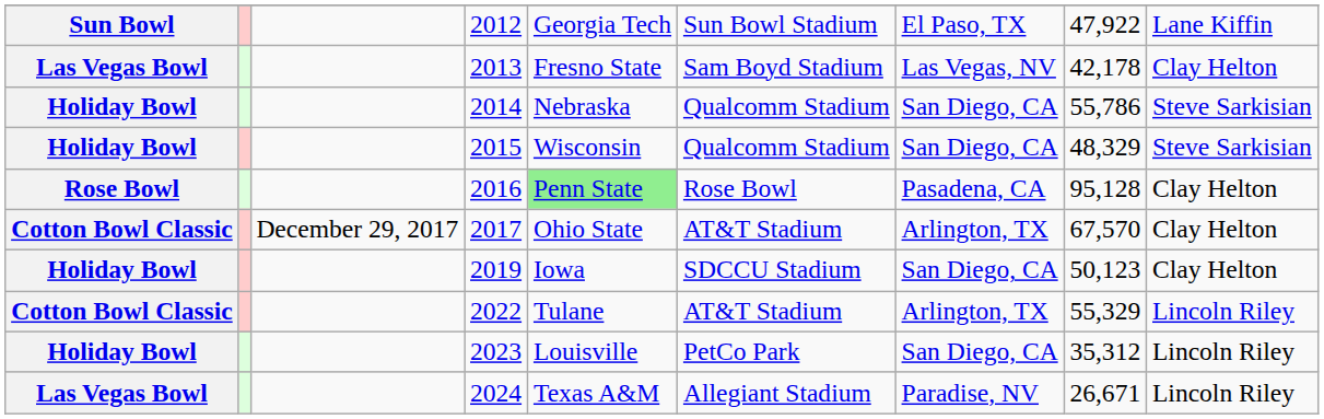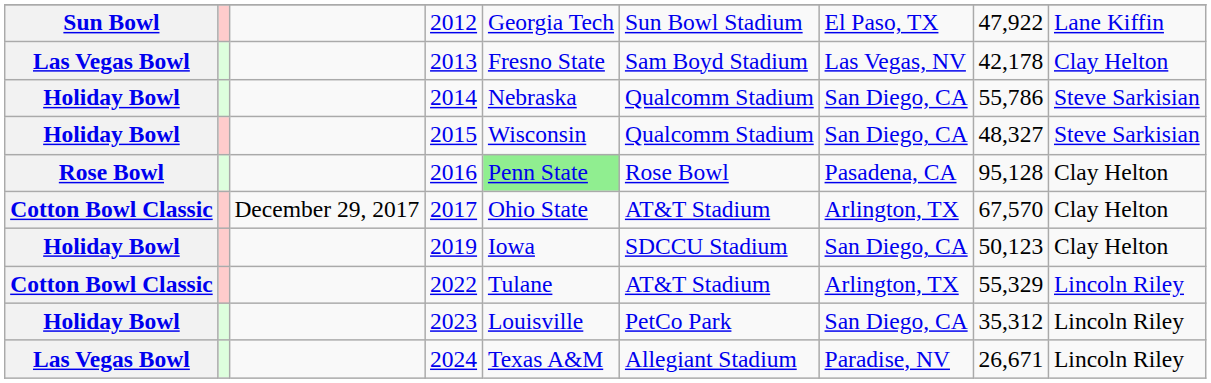2015 | column 8: 48,329 -> 48,327
